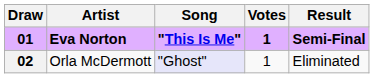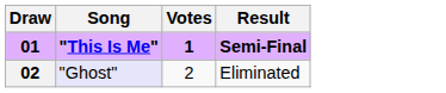- column: Artist | Eva Norton | Orla McDermott
02 | Votes: 1 -> 2
